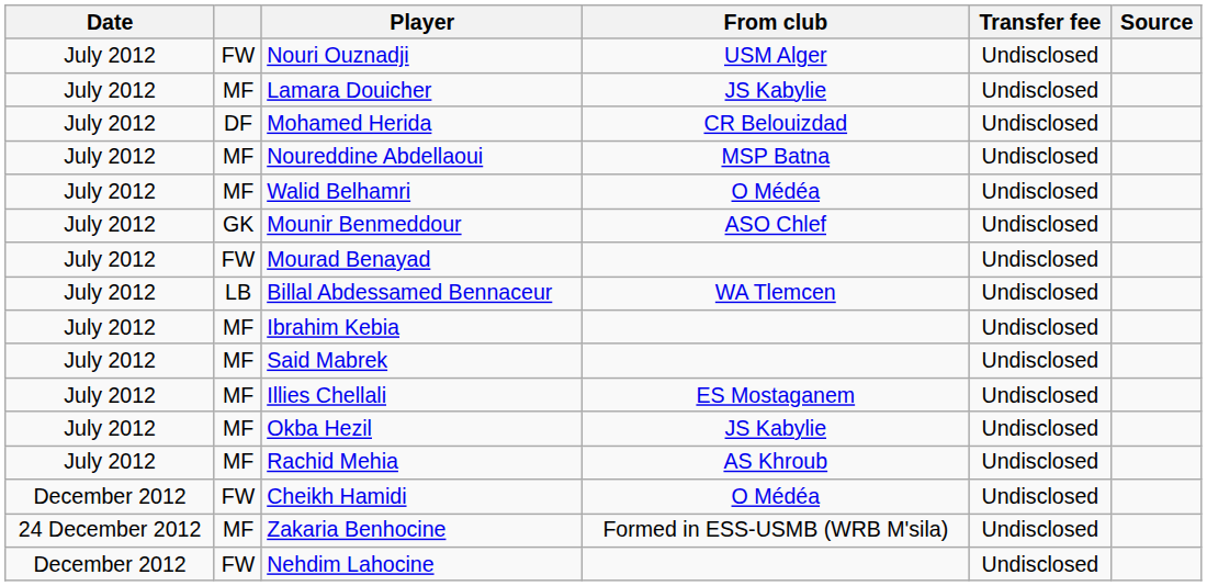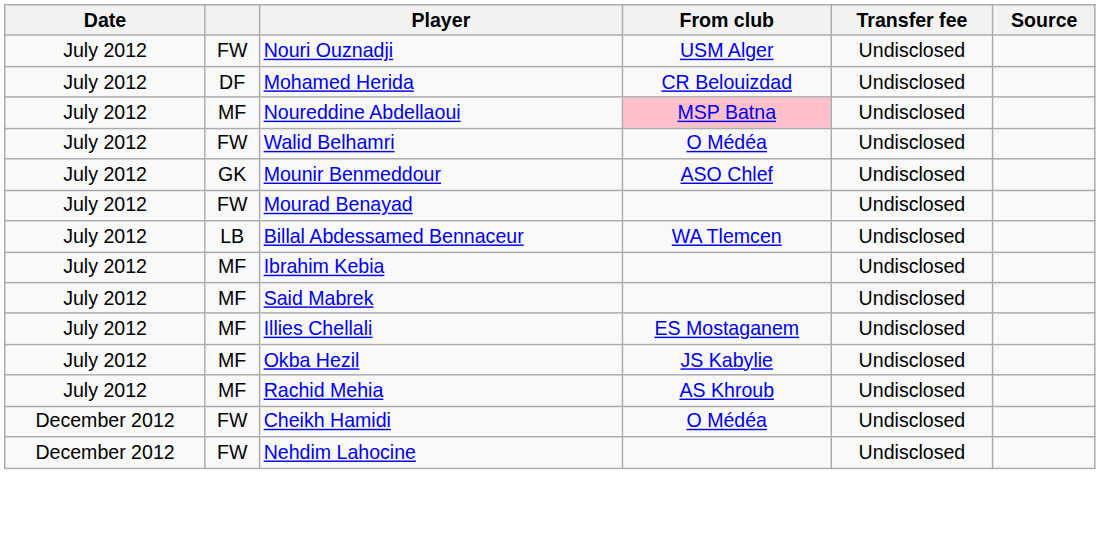- row: July 2012 | MF | Lamara Douicher | JS Kabylie | Undisclosed
Noureddine Abdellaoui | From club: no background -> pink background
Walid Belhamri | column 2: MF -> FW
- row: 24 December 2012 | MF | Zakaria Benhocine | Formed in ESS-USMB (WRB M'sila) | Undisclosed
